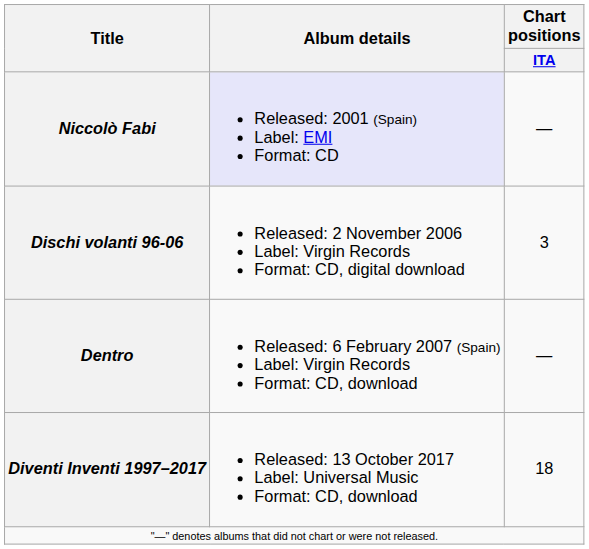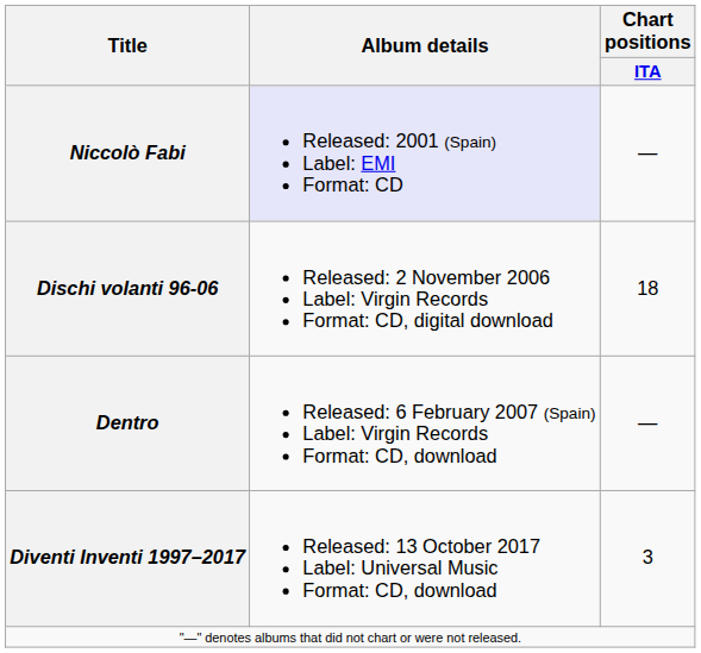Dischi volanti 96-06 | Chart positions / ITA: 3 -> 18
Diventi Inventi 1997–2017 | Chart positions / ITA: 18 -> 3
